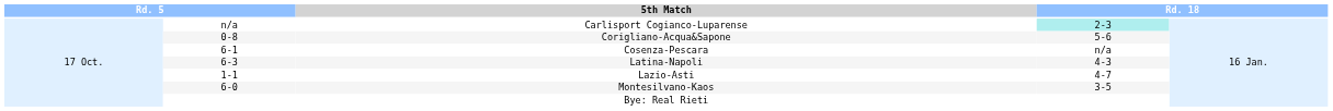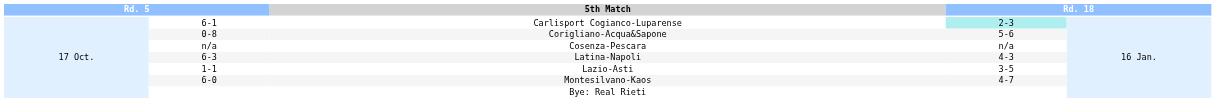Carlisport Cogianco-Luparense | column 2: n/a -> 6-1
Cosenza-Pescara | column 2: 6-1 -> n/a
Lazio-Asti | column 4: 4-7 -> 3-5
Montesilvano-Kaos | column 4: 3-5 -> 4-7
